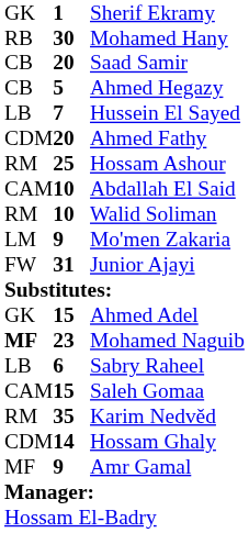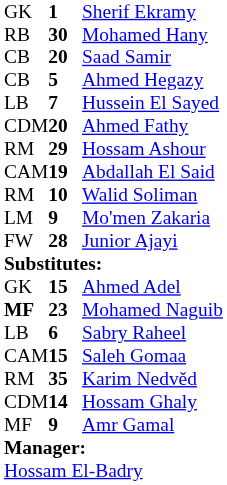Hossam Ashour | column 2: 25 -> 29
Abdallah El Said | column 2: 10 -> 19
Junior Ajayi | column 2: 31 -> 28
